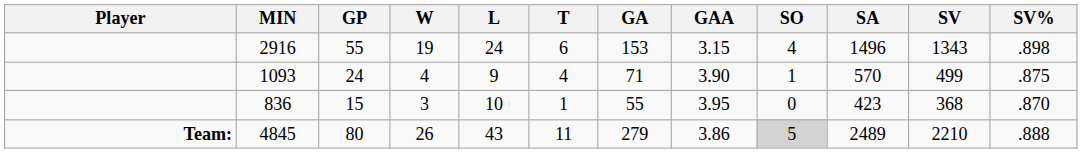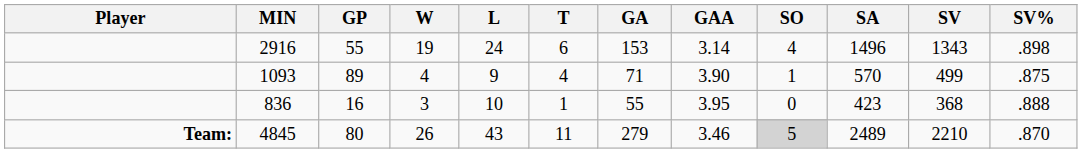2916 | GAA: 3.15 -> 3.14
1093 | GP: 24 -> 89
836 | GP: 15 -> 16
836 | SV%: .870 -> .888
4845 | GAA: 3.86 -> 3.46
4845 | SV%: .888 -> .870
